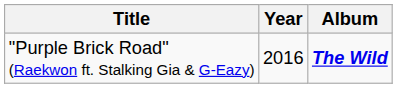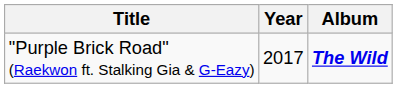"Purple Brick Road" (Raekwon ft. Stalking Gia & G-Eazy) | Year: 2016 -> 2017
